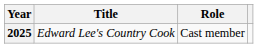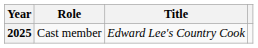columns swapped: Title <-> Role
